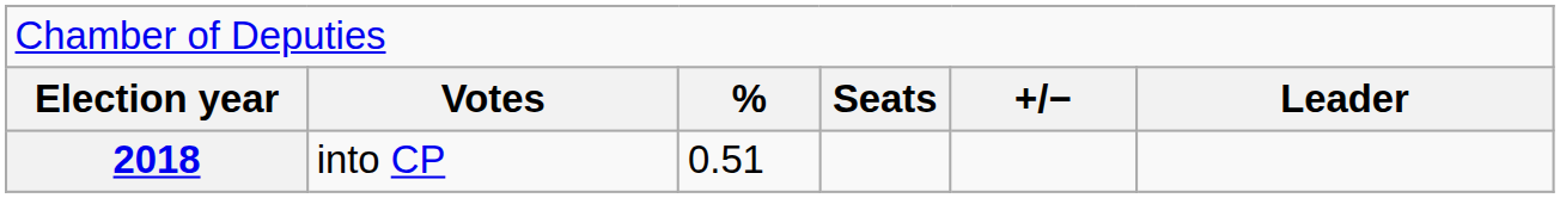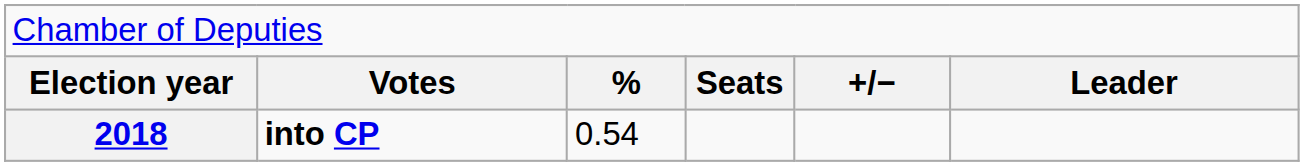2018 | column 2: normal -> bold
2018 | column 3: 0.51 -> 0.54
